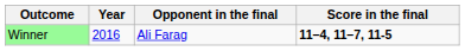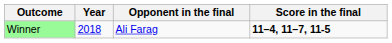Winner | Year: 2016 -> 2018
